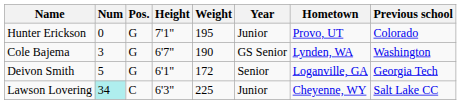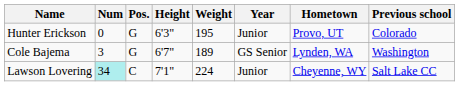Hunter Erickson | Height: 7'1" -> 6'3"
Cole Bajema | Weight: 190 -> 189
- row: Deivon Smith | 5 | G | 6'1" | 172 | Senior | Loganville, GA | Georgia Tech
Lawson Lovering | Height: 6'3" -> 7'1"
Lawson Lovering | Weight: 225 -> 224
